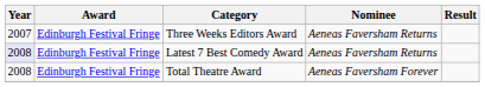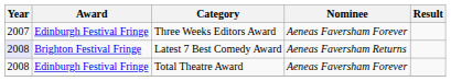Three Weeks Editors Award | Nominee: Aeneas Faversham Returns -> Aeneas Faversham Forever
Latest 7 Best Comedy Award | Award: Edinburgh Festival Fringe -> Brighton Festival Fringe
